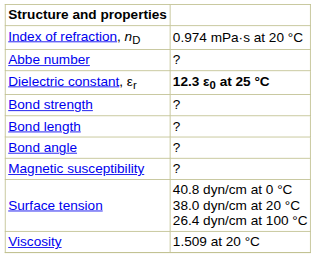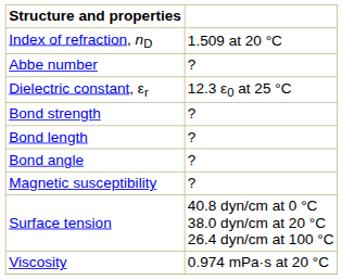Index of refraction, nD | column 2: 0.974 mPa·s at 20 °C -> 1.509 at 20 °C
Dielectric constant, εr | column 2: bold -> normal
Viscosity | column 2: 1.509 at 20 °C -> 0.974 mPa·s at 20 °C
